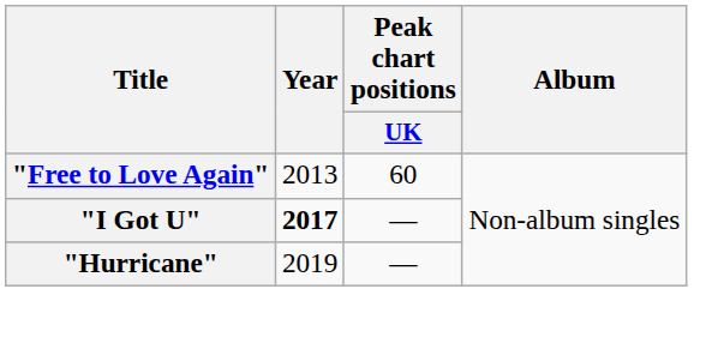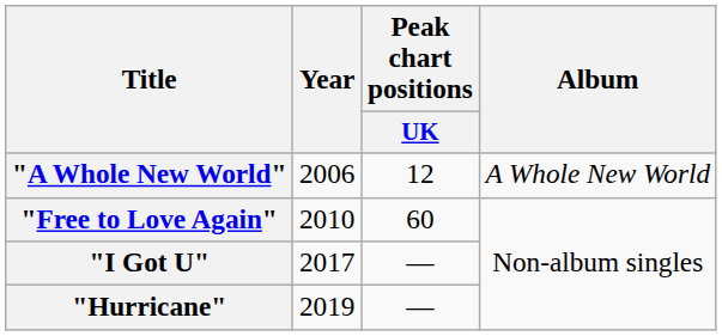+ row: "A Whole New World" | 2006 | 12 | A Whole New World
"Free to Love Again" | Year: 2013 -> 2010
"I Got U" | Year: bold -> normal
